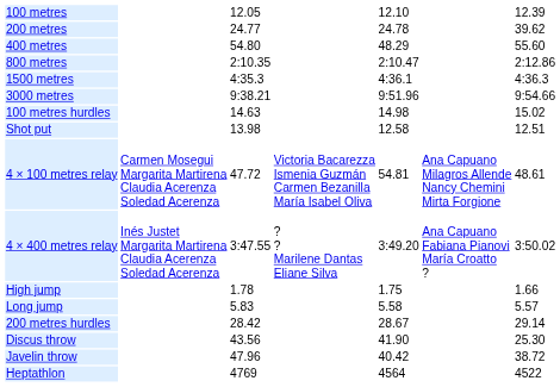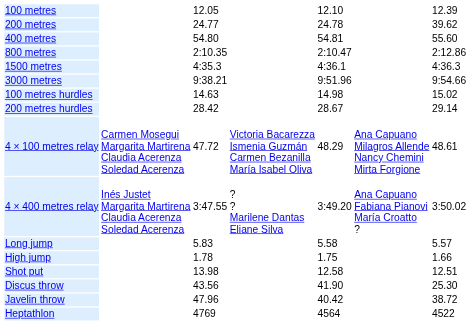400 metres | column 5: 48.29 -> 54.81
rows swapped: 200 metres hurdles <-> Shot put
4 × 100 metres relay | column 5: 54.81 -> 48.29
rows swapped: High jump <-> Long jump
